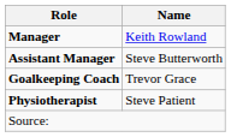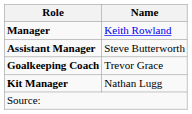- row: Physiotherapist | Steve Patient
+ row: Kit Manager | Nathan Lugg
